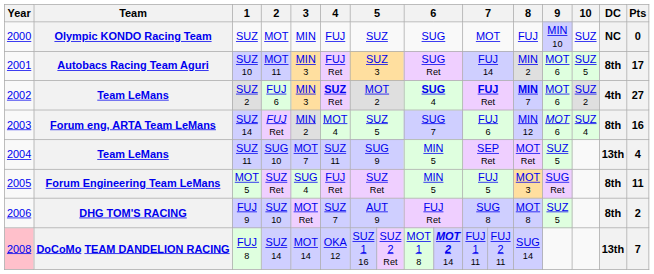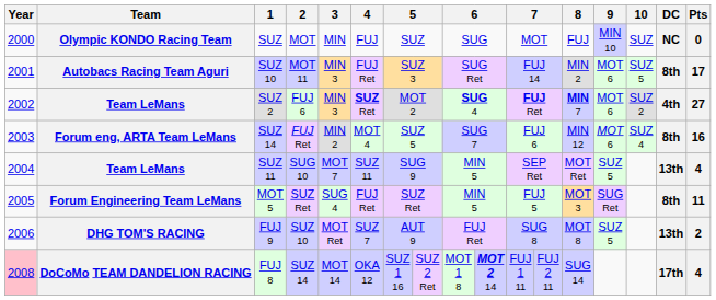FUJ 9 | DC: 8th -> 13th
FUJ 8 | DC: 13th -> 17th
FUJ 8 | Pts: 7 -> 4
